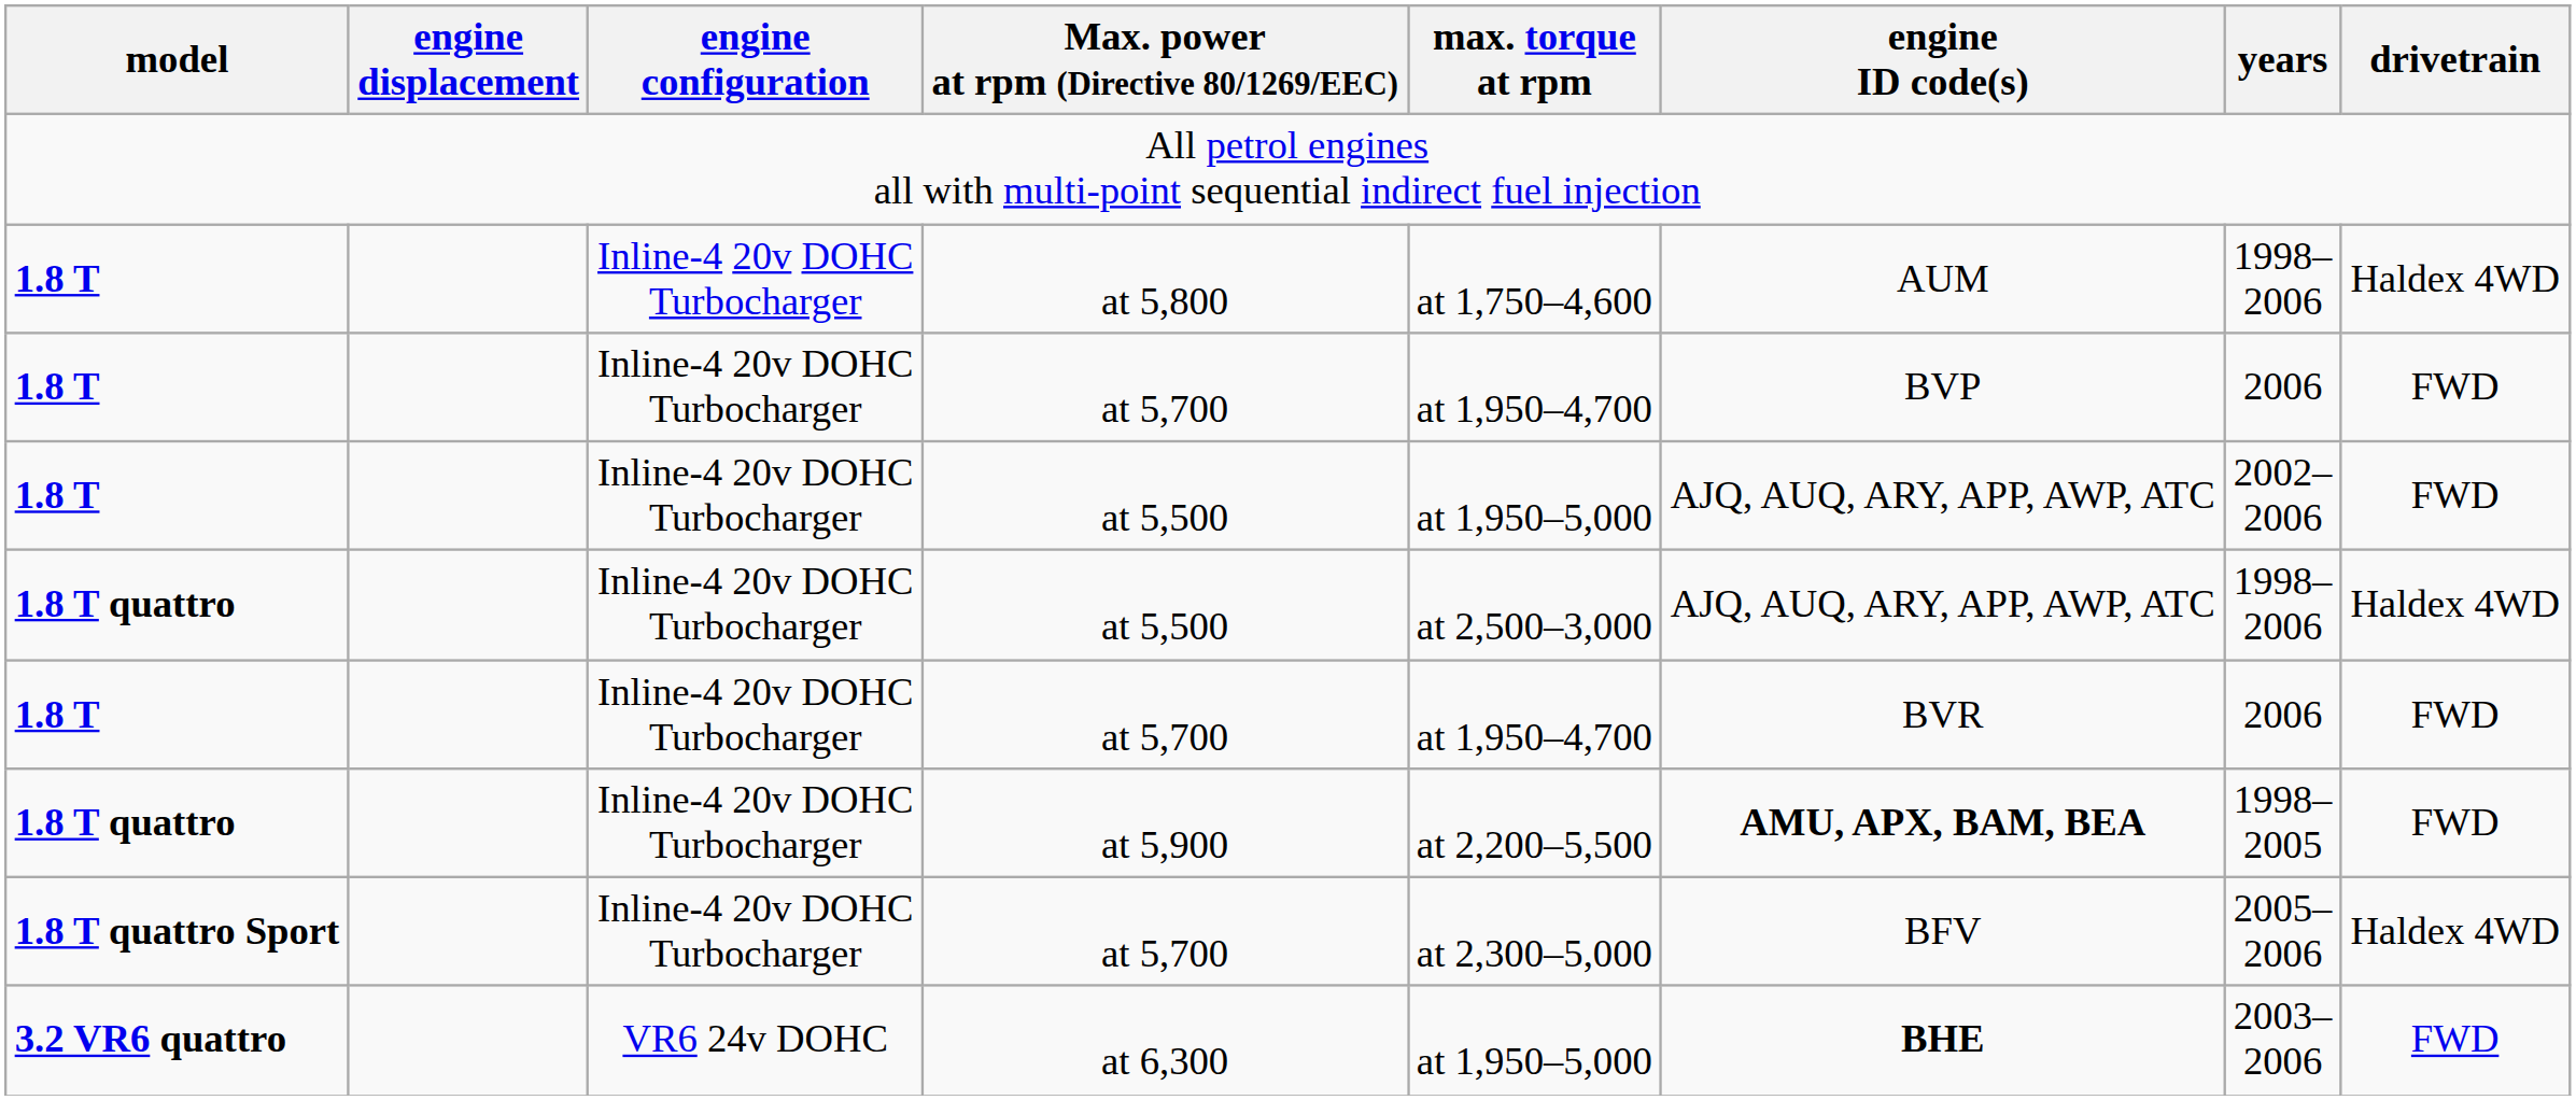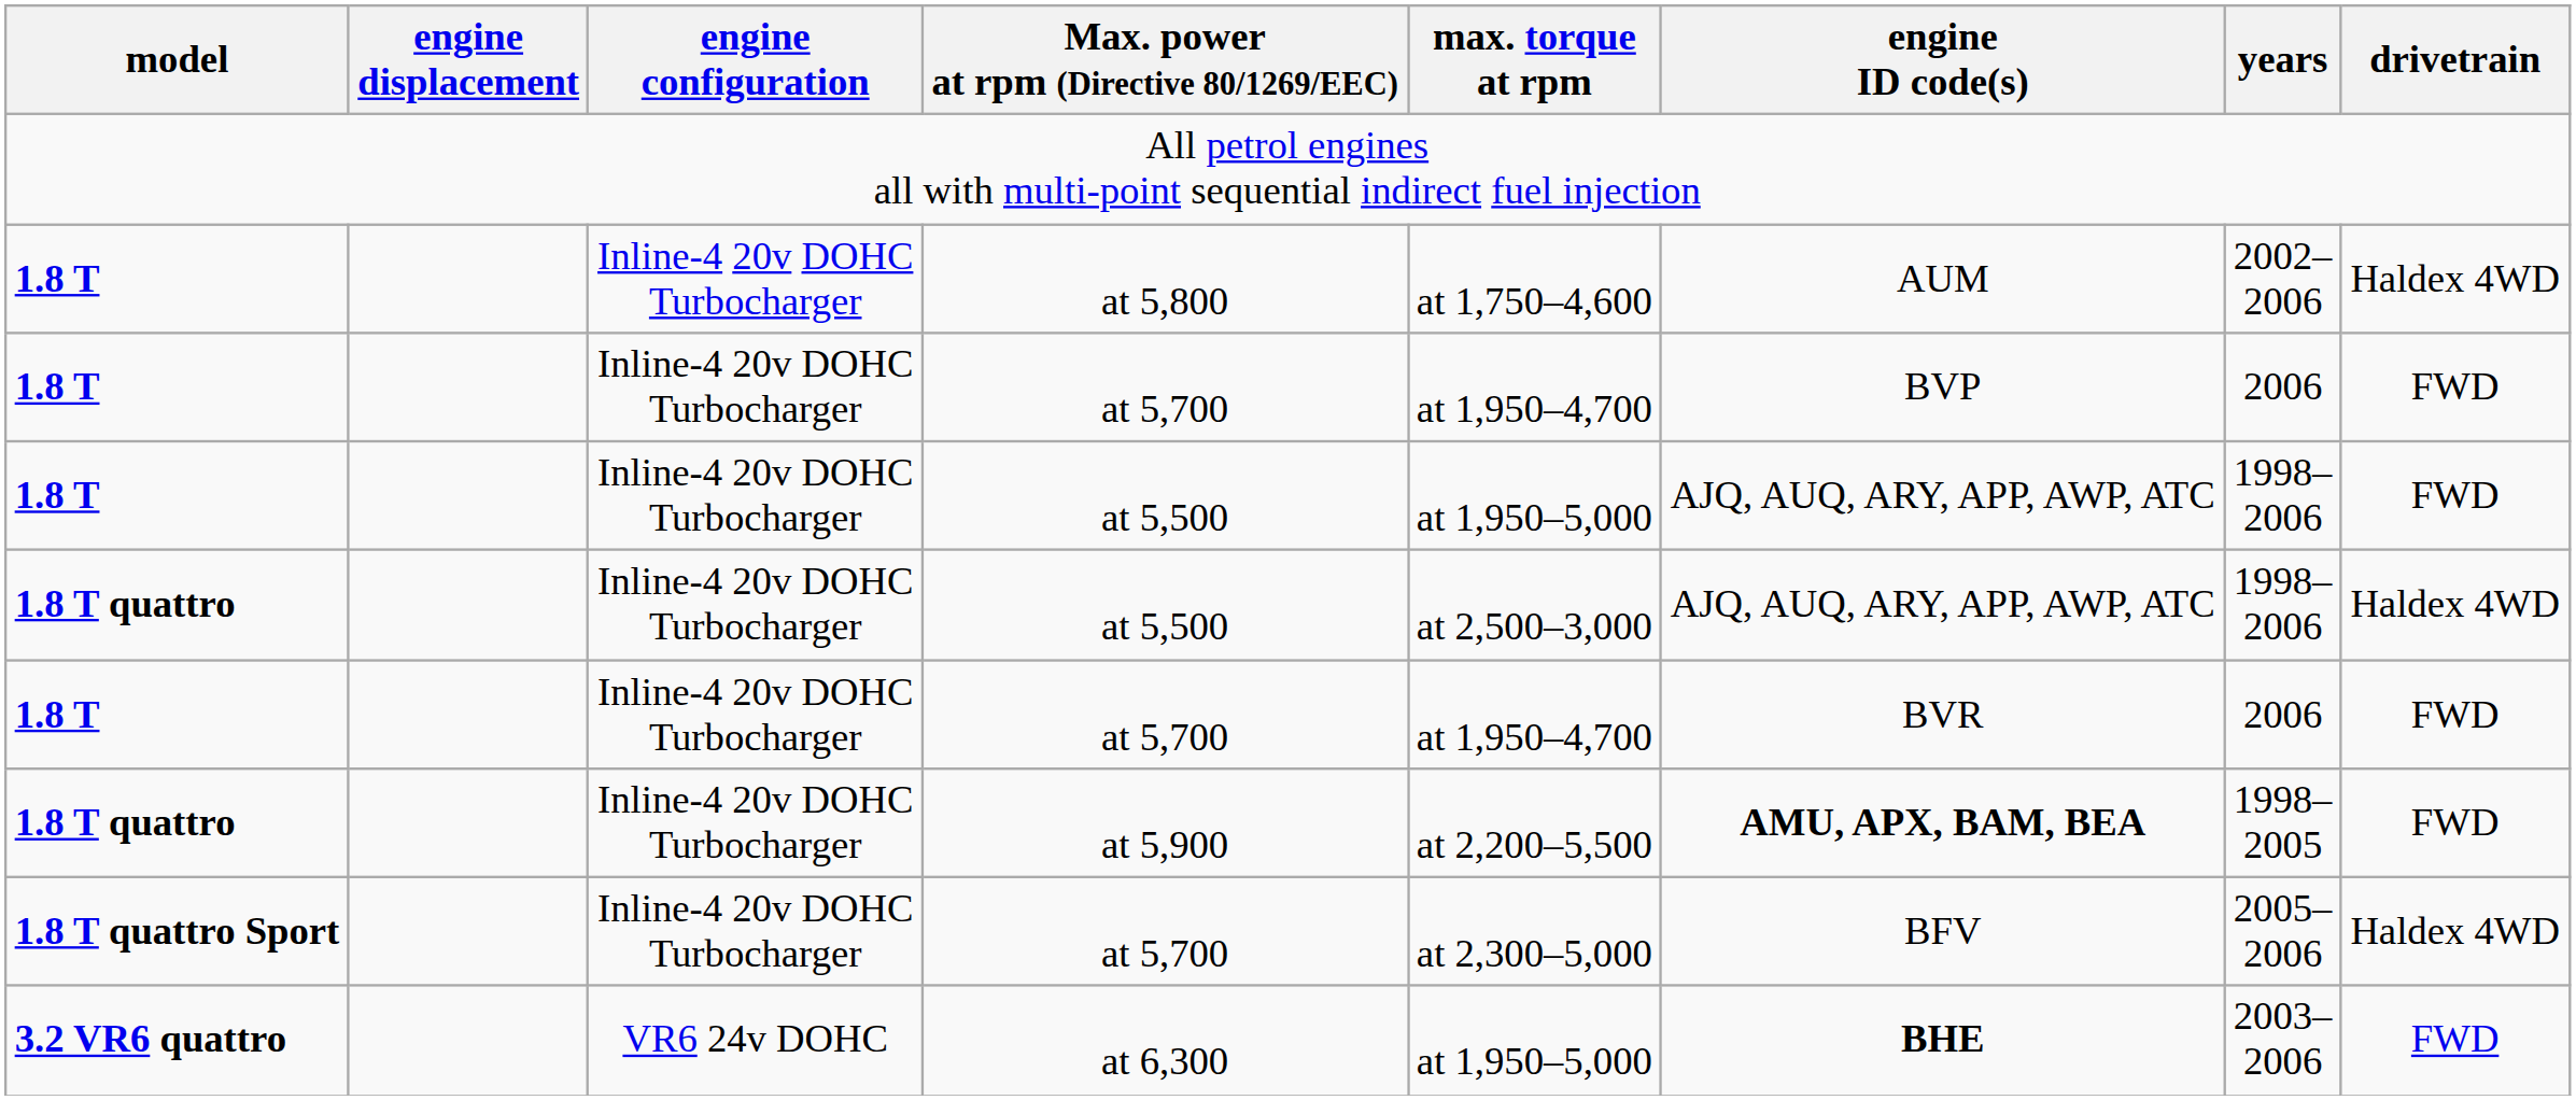at 5,800 | years: 1998– 2006 -> 2002– 2006
1.8 T / at 5,500 | years: 2002– 2006 -> 1998– 2006
